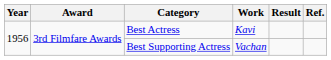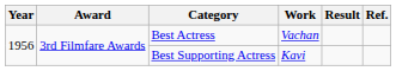Best Actress | Work: Kavi -> Vachan
Best Supporting Actress | Work: Vachan -> Kavi
